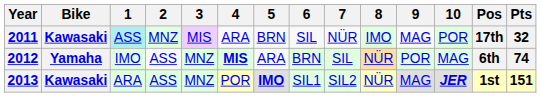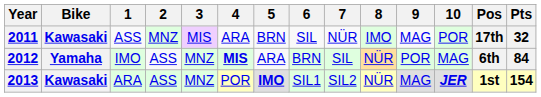2011 | 1: paleturquoise background -> no background
2012 | Pts: 74 -> 84
2013 | Pts: 151 -> 154
